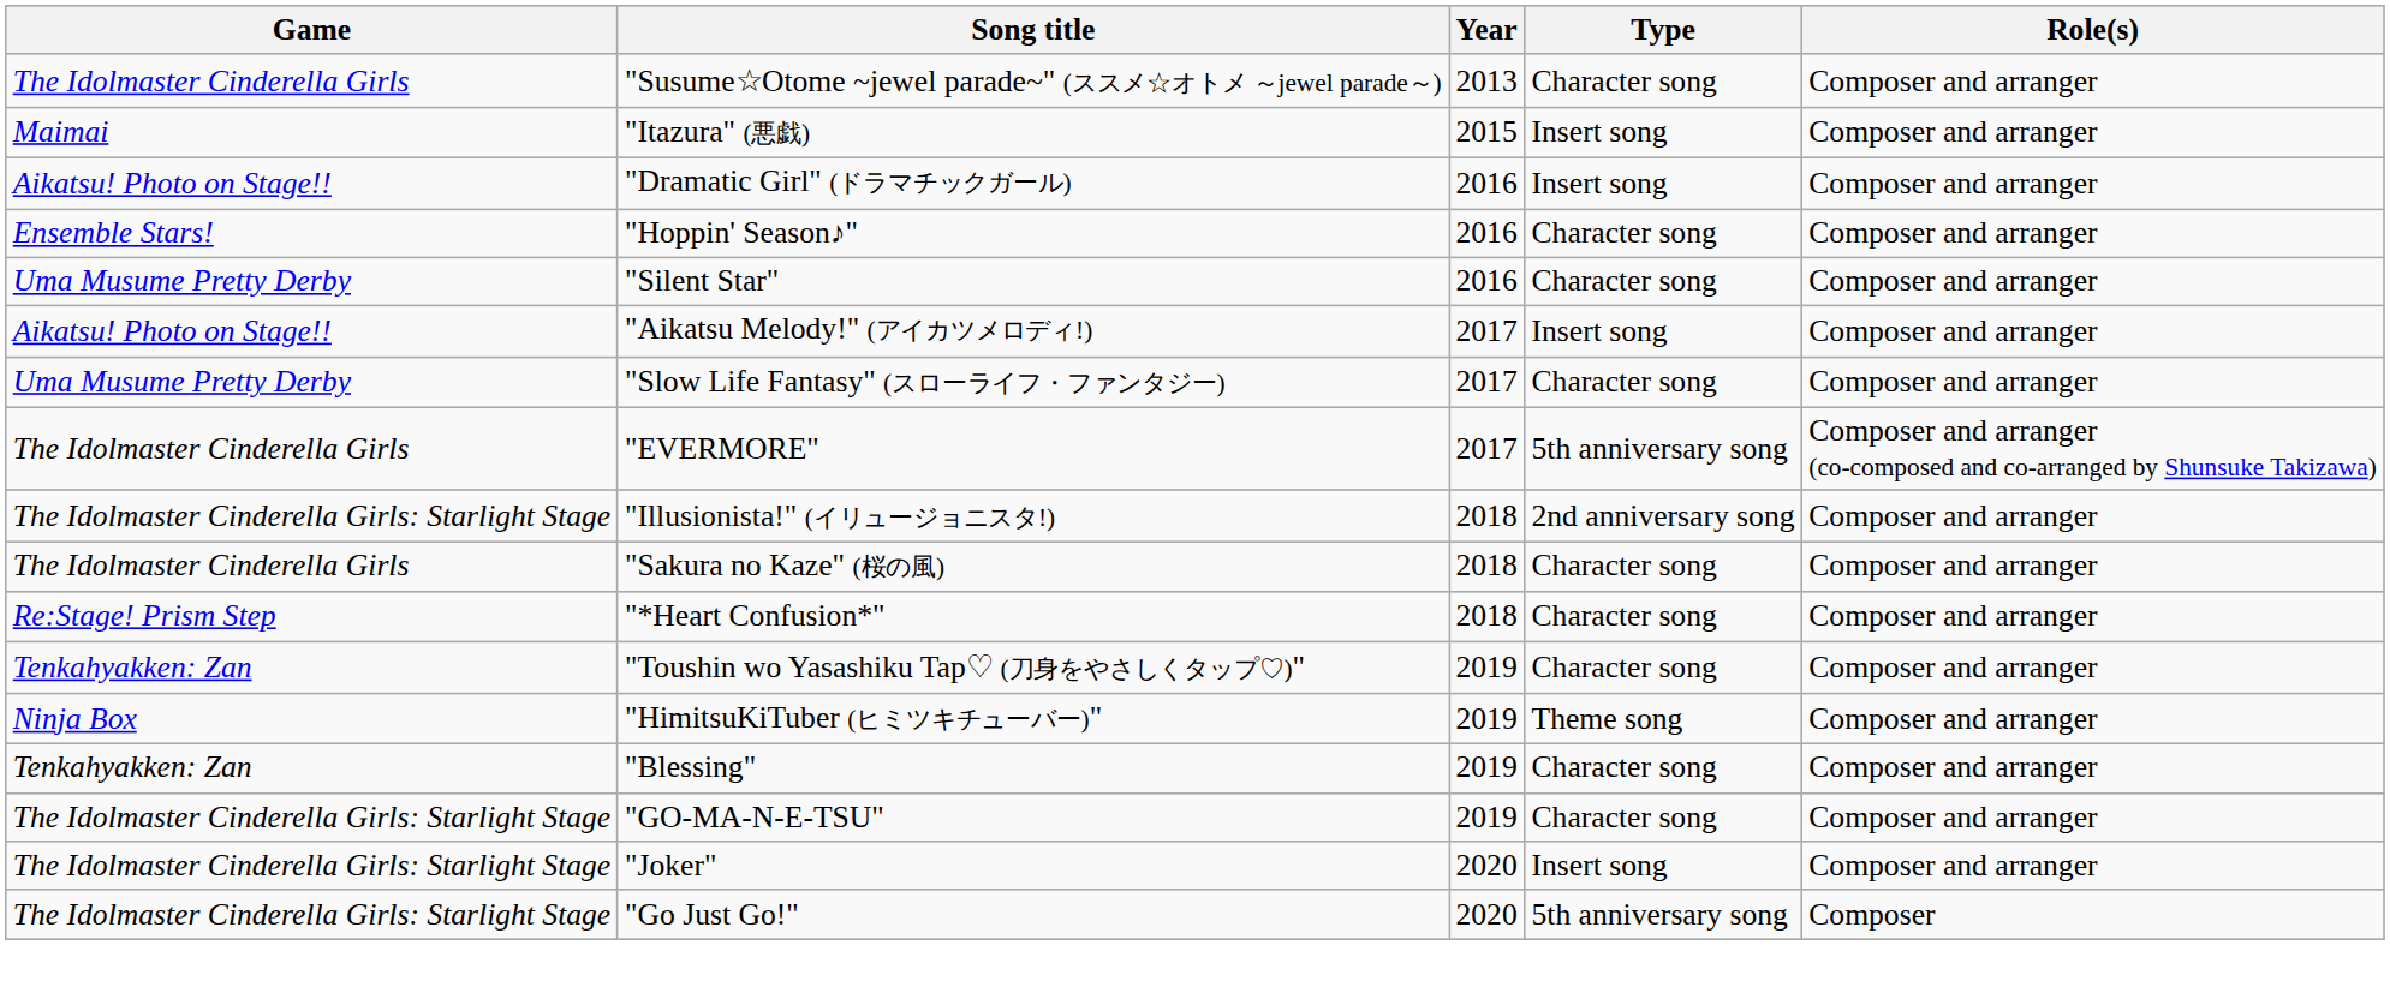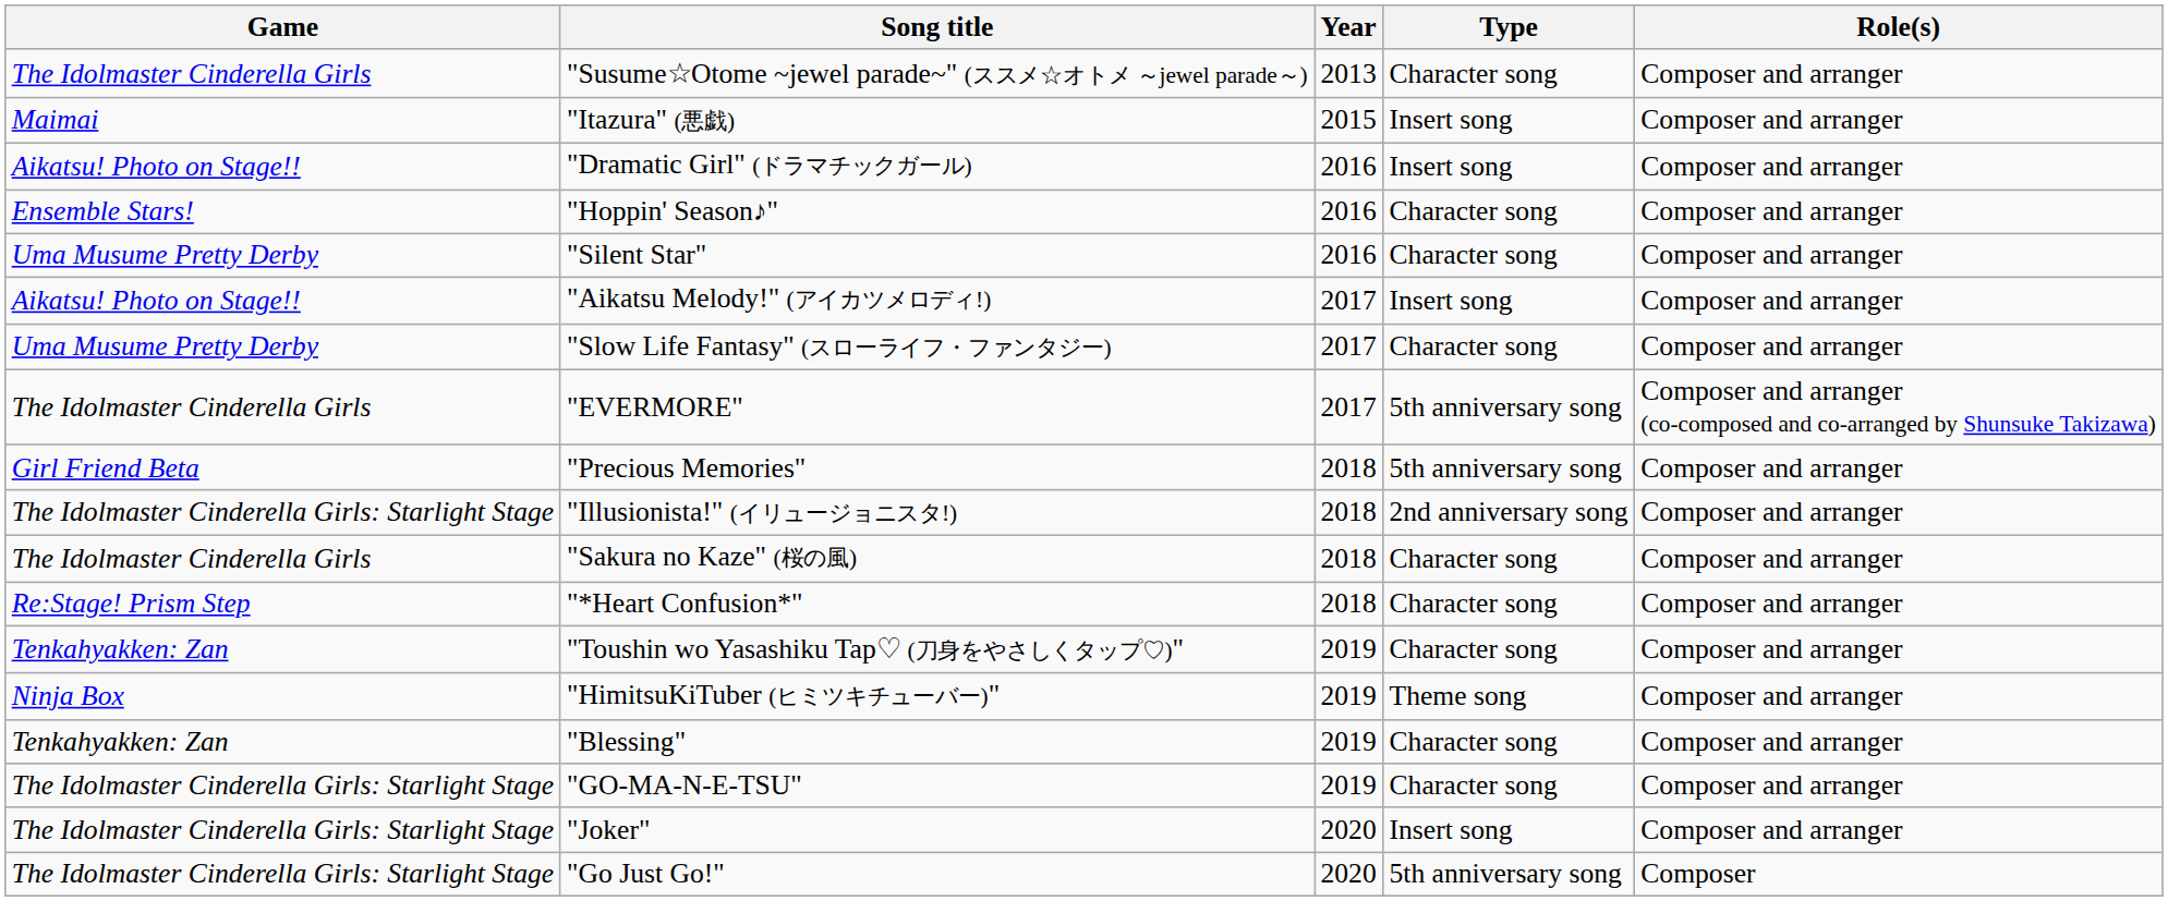+ row: Girl Friend Beta | "Precious Memories" | 2018 | 5th anniversary song | Composer and arranger
